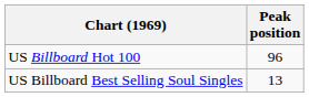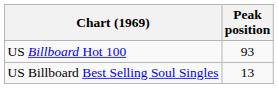US Billboard Hot 100 | Peak position: 96 -> 93
